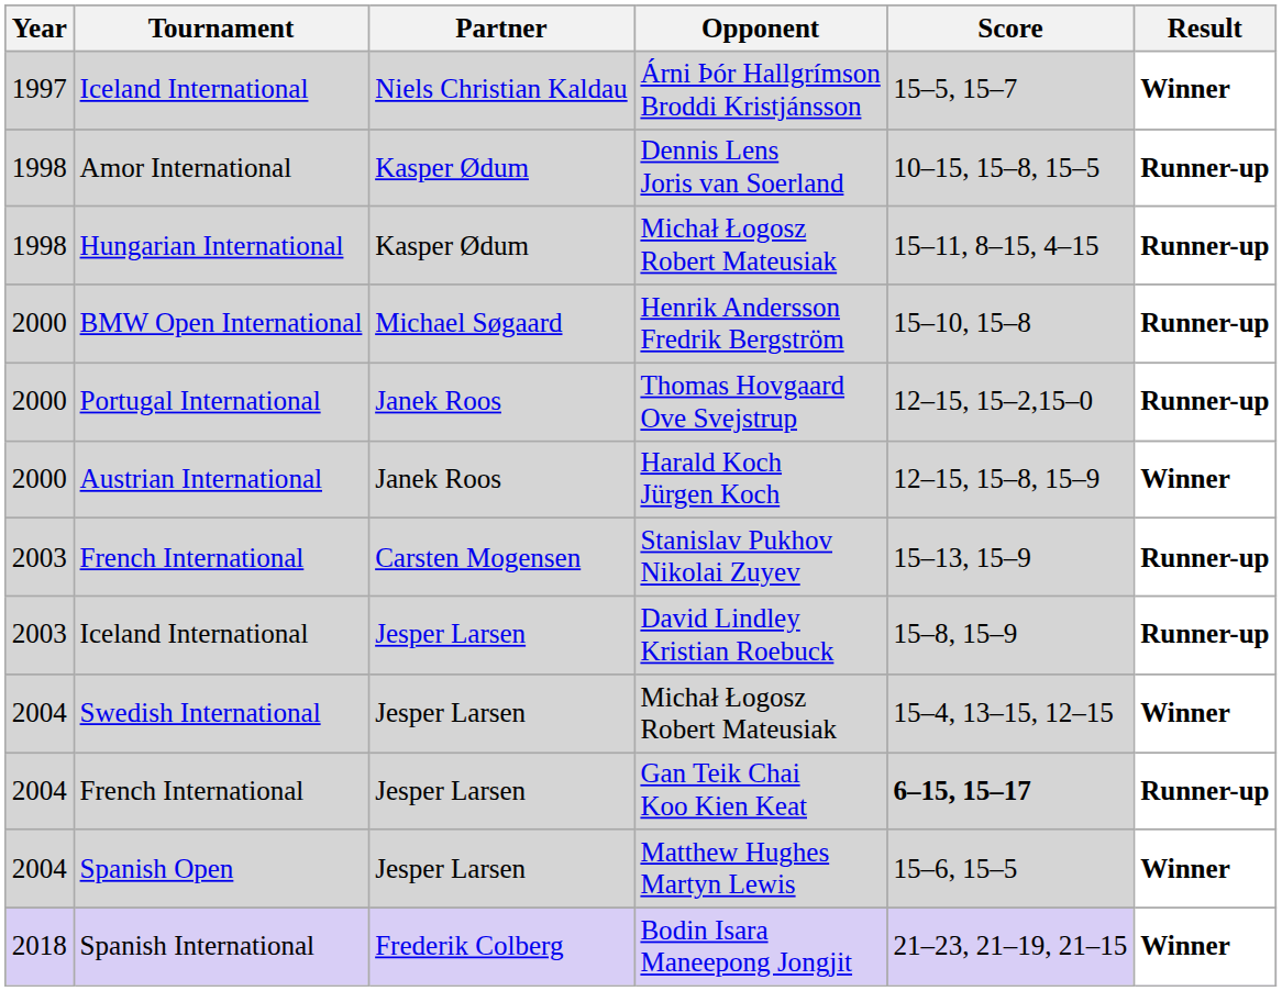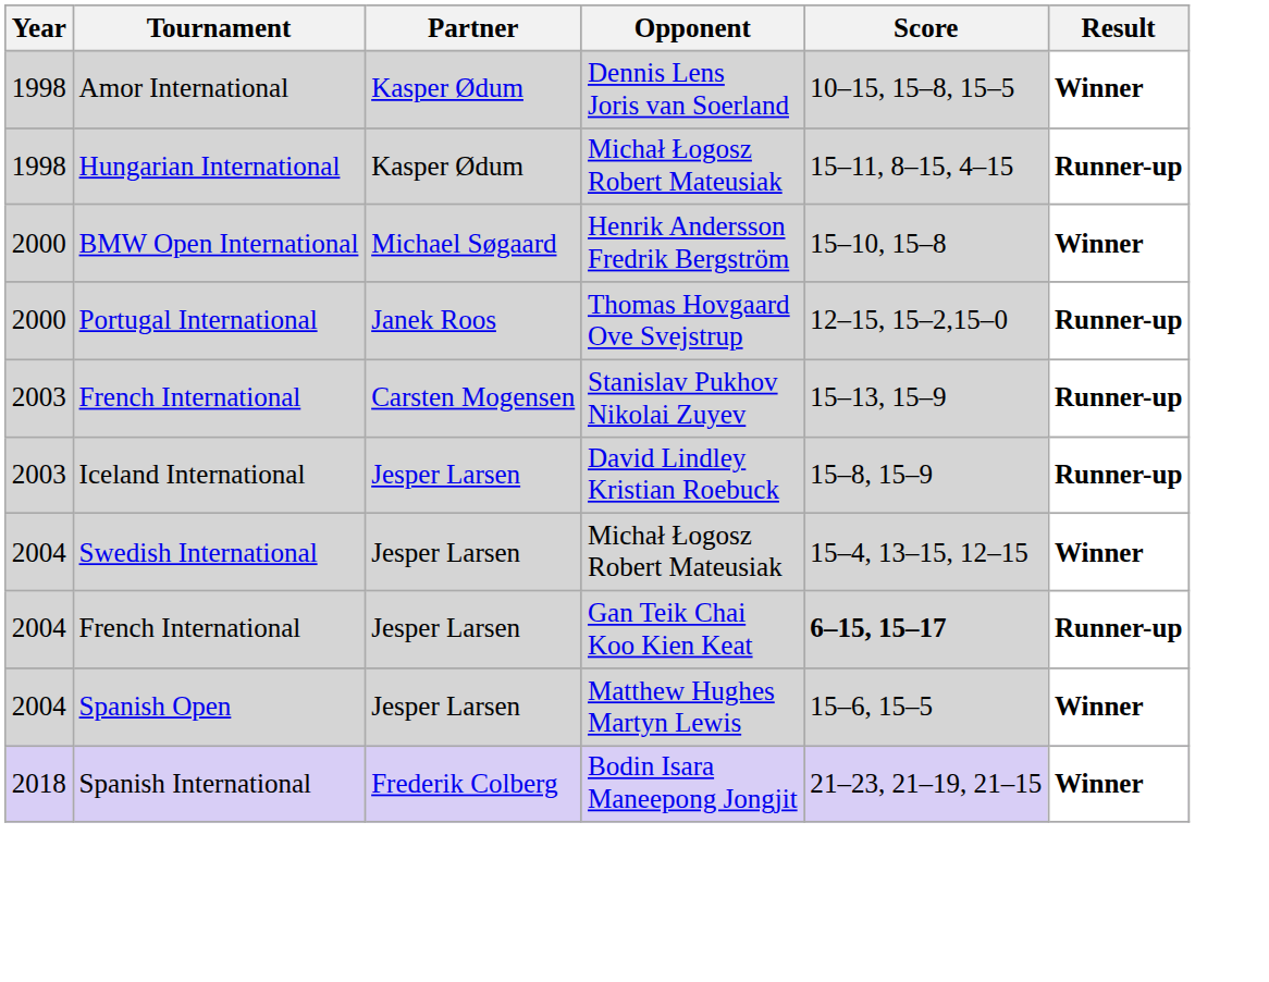- row: 1997 | Iceland International | Niels Christian Kaldau | Árni Þór Hallgrímson Broddi Kristjánsson | 15–5, 15–7 | Winner
Dennis Lens Joris van Soerland | Result: Runner-up -> Winner
Henrik Andersson Fredrik Bergström | Result: Runner-up -> Winner
- row: 2000 | Austrian International | Janek Roos | Harald Koch Jürgen Koch | 12–15, 15–8, 15–9 | Winner
